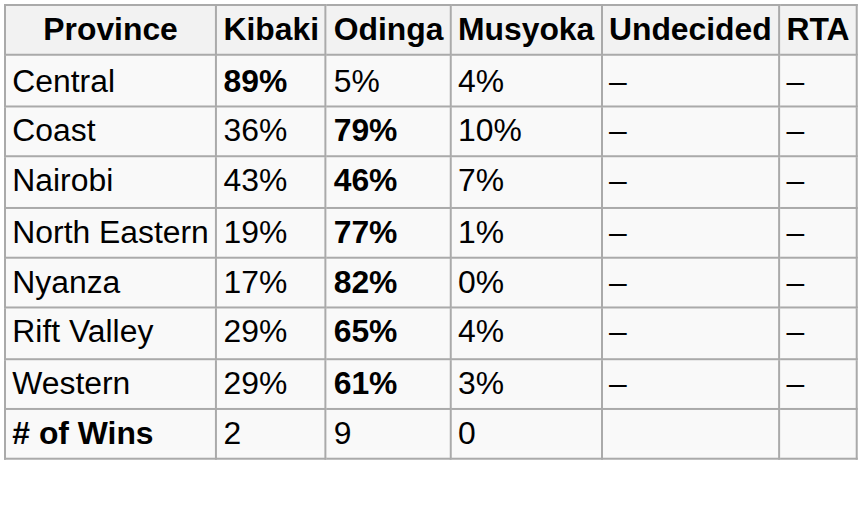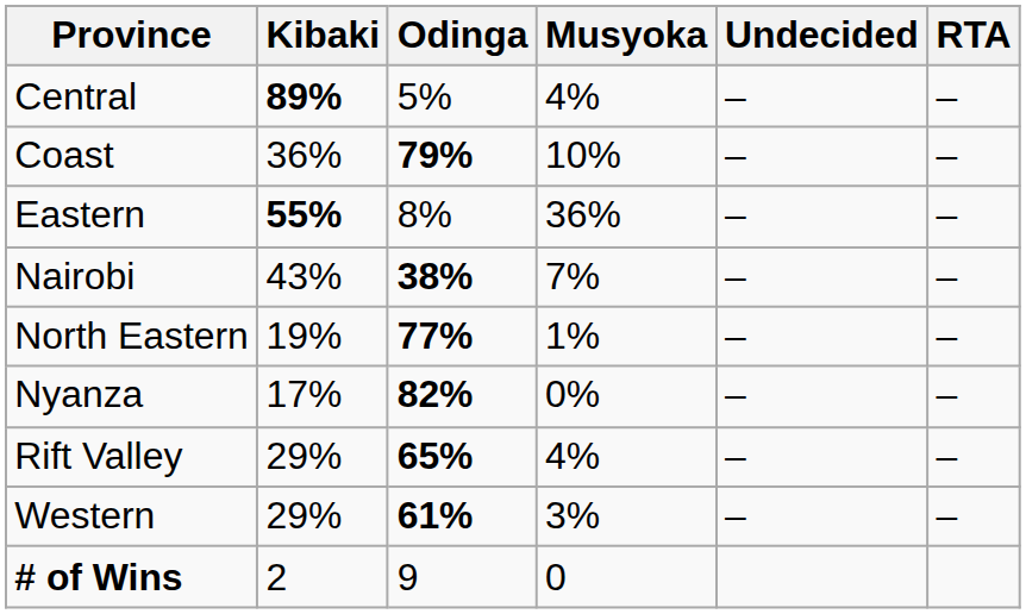+ row: Eastern | 55% | 8% | 36% | – | –
Nairobi | Odinga: 46% -> 38%
